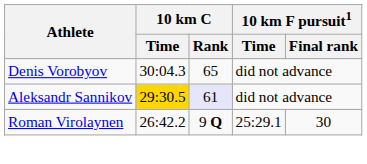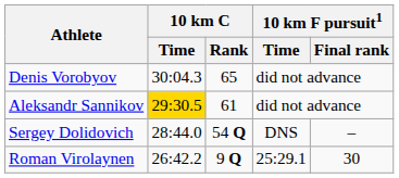Aleksandr Sannikov | 10 km C / Rank: lavender background -> no background
+ row: Sergey Dolidovich | 28:44.0 | 54 Q | DNS | –
